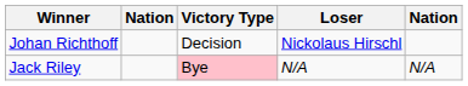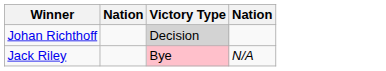- column: Loser | Nickolaus Hirschl | N/A
Johan Richthoff | Victory Type: no background -> lightgrey background
